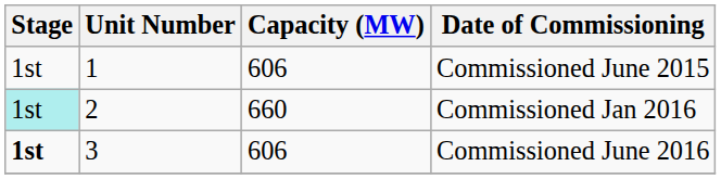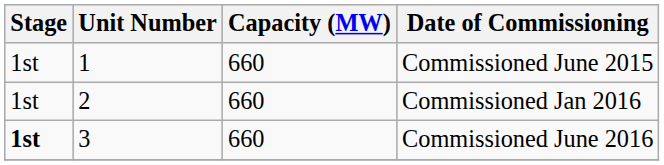Commissioned June 2015 | Capacity (MW): 606 -> 660
Commissioned Jan 2016 | Stage: paleturquoise background -> no background
Commissioned June 2016 | Capacity (MW): 606 -> 660
